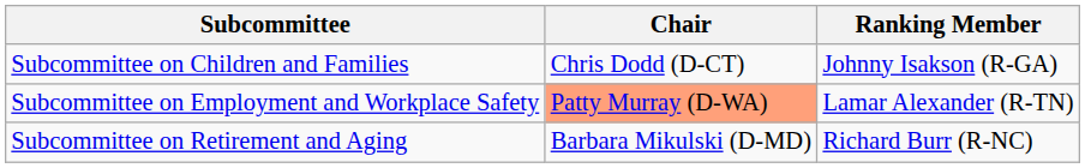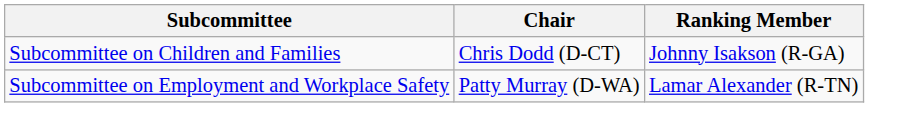Subcommittee on Employment and Workplace Safety | Chair: lightsalmon background -> no background
- row: Subcommittee on Retirement and Aging | Barbara Mikulski (D-MD) | Richard Burr (R-NC)
